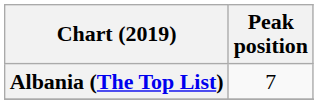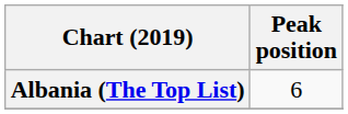Albania (The Top List) | Peak position: 7 -> 6
